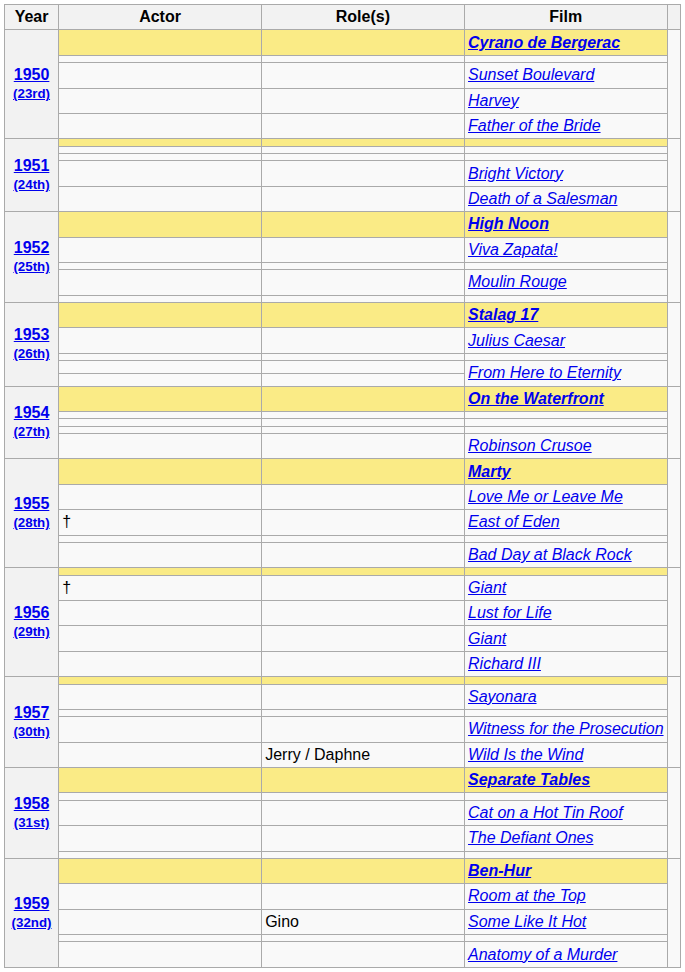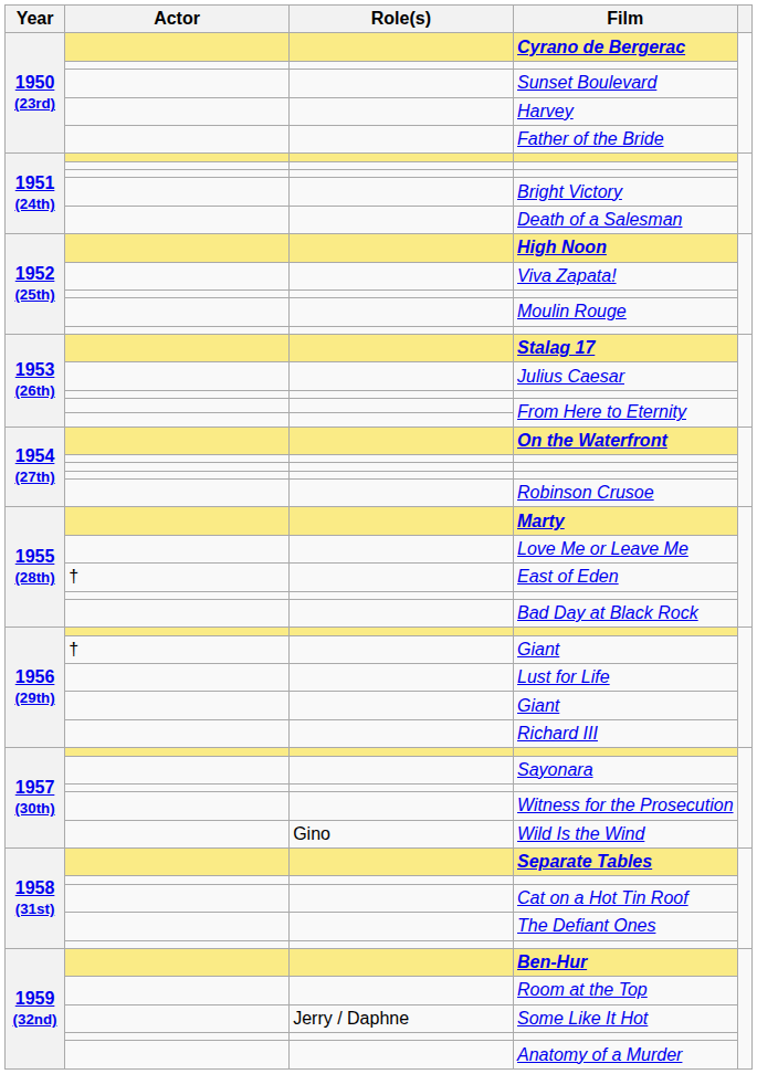Wild Is the Wind | Role(s): Jerry / Daphne -> Gino
Some Like It Hot | Role(s): Gino -> Jerry / Daphne
